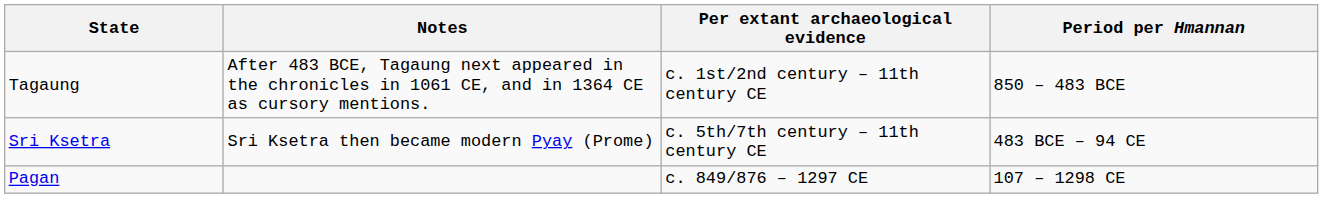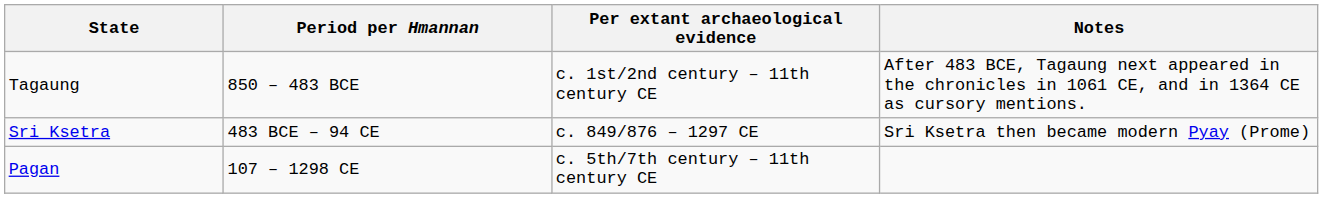columns swapped: Period per Hmannan <-> Notes
Sri Ksetra | Per extant archaeological evidence: c. 5th/7th century – 11th century CE -> c. 849/876 – 1297 CE
Pagan | Per extant archaeological evidence: c. 849/876 – 1297 CE -> c. 5th/7th century – 11th century CE
